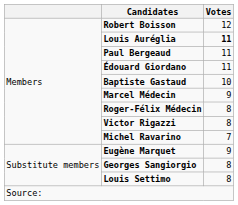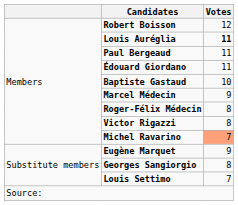Michel Ravarino | Votes: no background -> lightsalmon background
Louis Settimo | Votes: 8 -> 7
